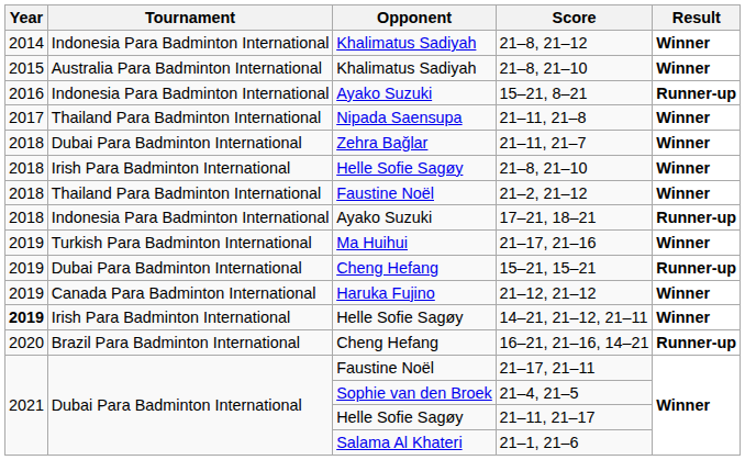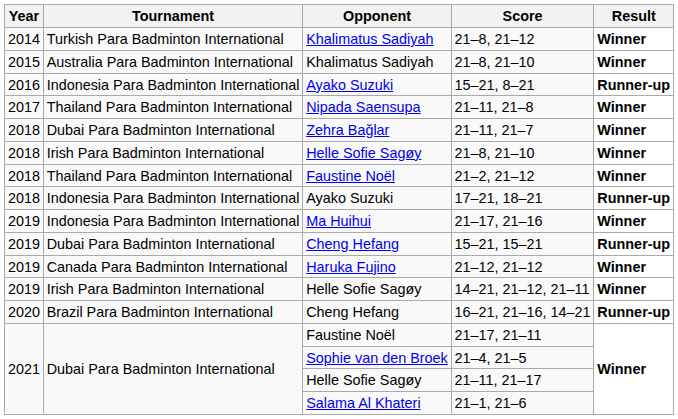21–8, 21–12 | Tournament: Indonesia Para Badminton International -> Turkish Para Badminton International
21–17, 21–16 | Tournament: Turkish Para Badminton International -> Indonesia Para Badminton International
14–21, 21–12, 21–11 | Year: bold -> normal
